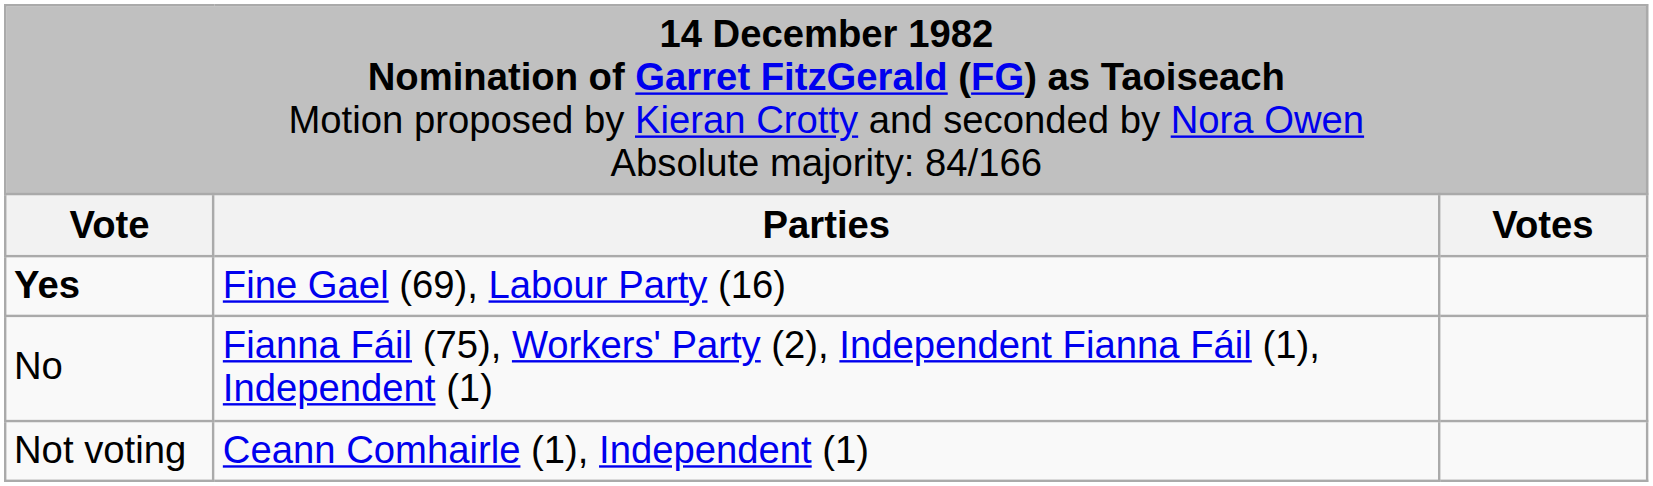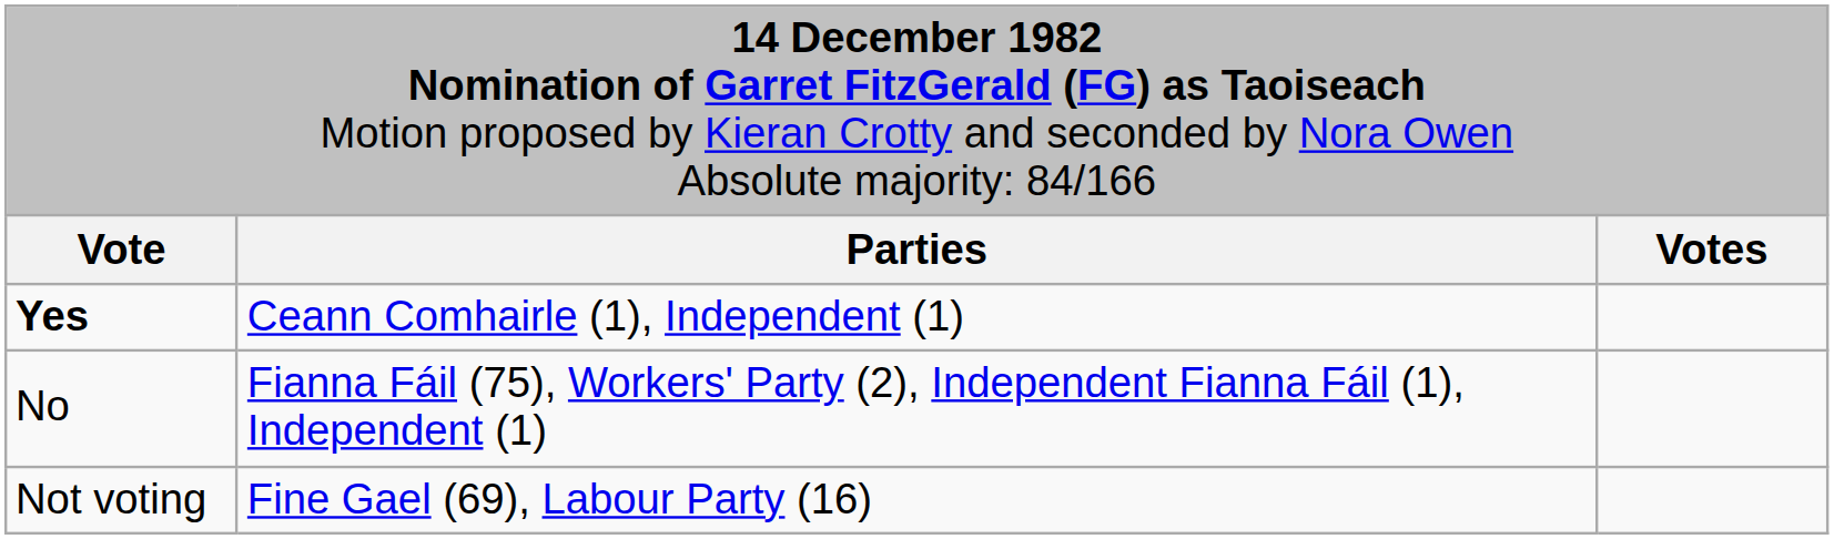Yes | column 2: Fine Gael (69), Labour Party (16) -> Ceann Comhairle (1), Independent (1)
Not voting | column 2: Ceann Comhairle (1), Independent (1) -> Fine Gael (69), Labour Party (16)
